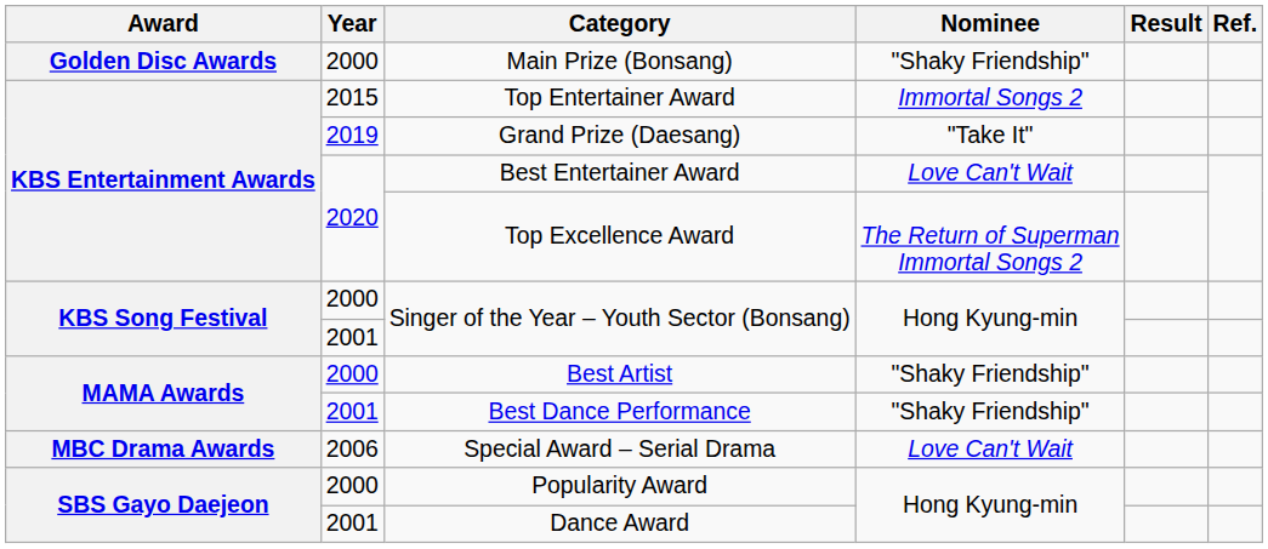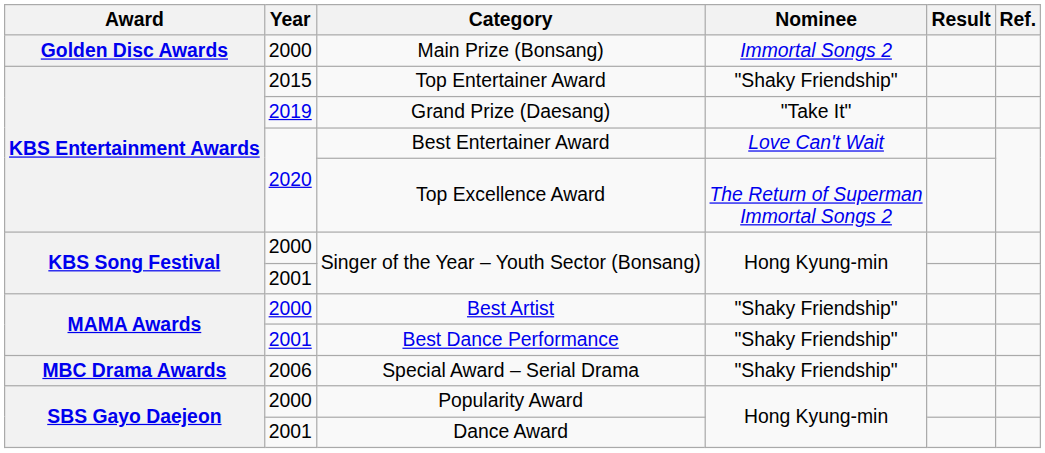Main Prize (Bonsang) | Nominee: "Shaky Friendship" -> Immortal Songs 2
Top Entertainer Award | Nominee: Immortal Songs 2 -> "Shaky Friendship"
Special Award – Serial Drama | Nominee: Love Can't Wait -> "Shaky Friendship"
